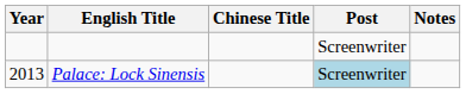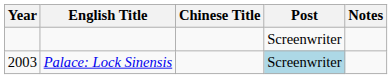Palace: Lock Sinensis | Year: 2013 -> 2003
